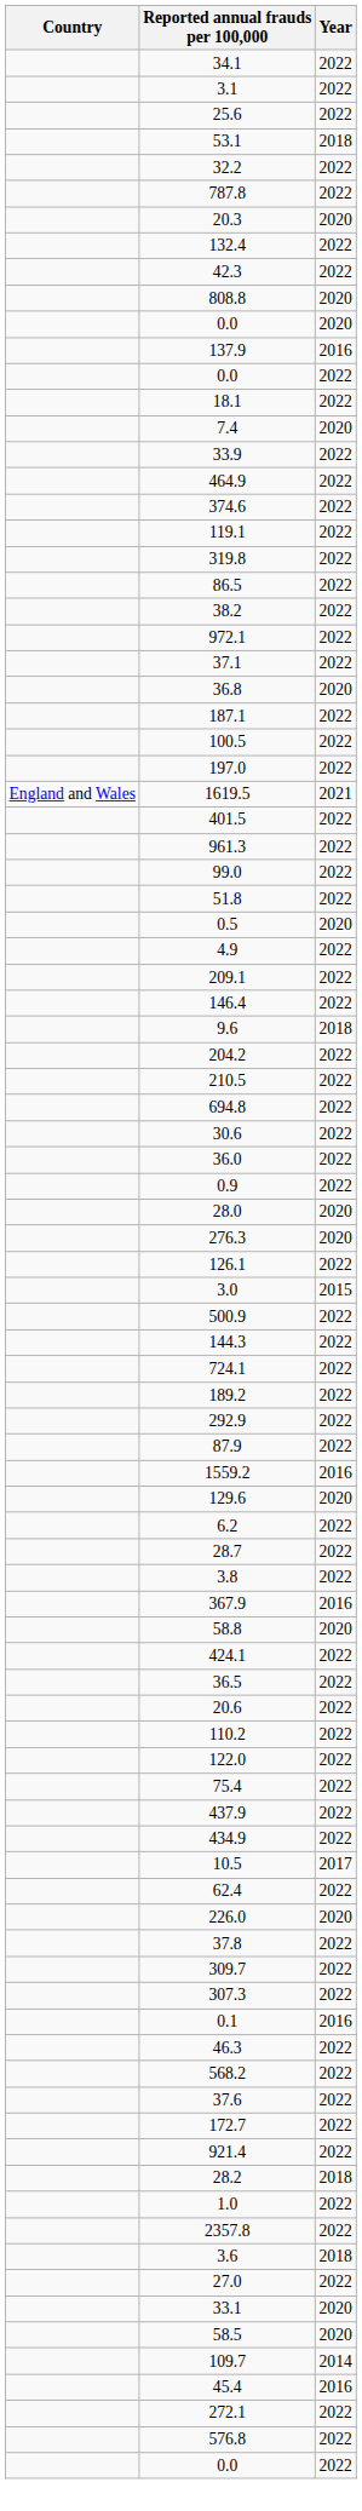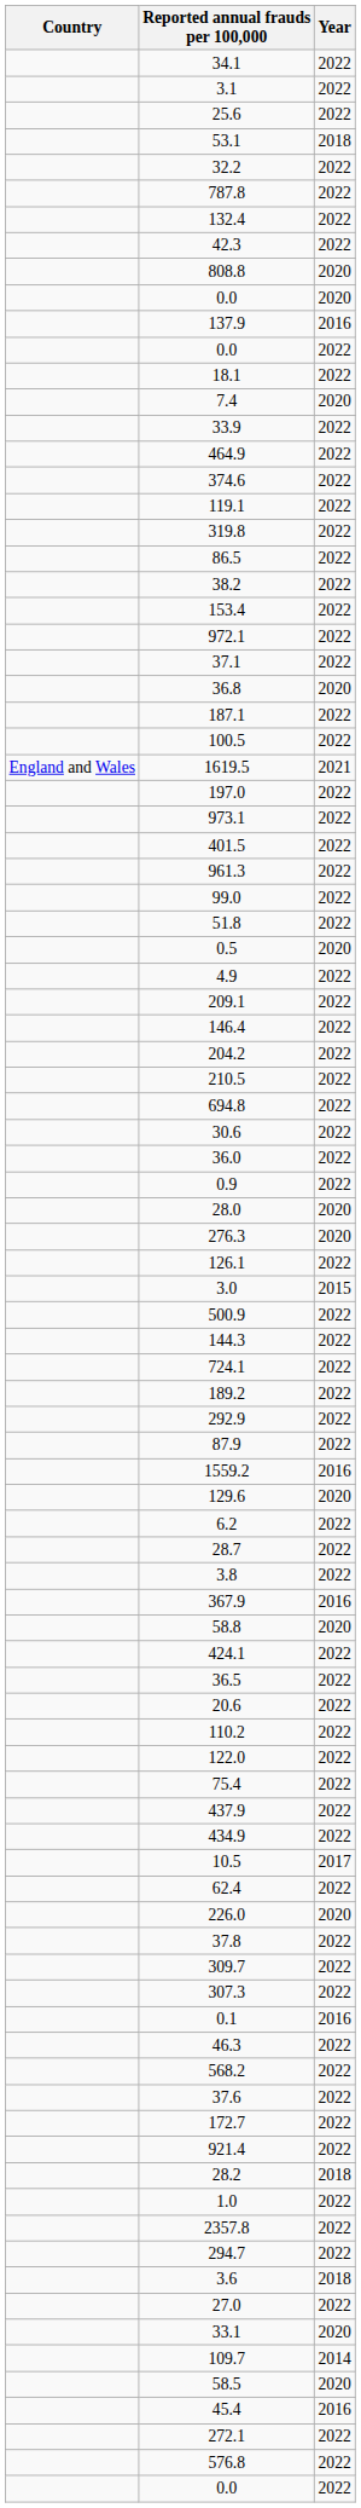- row: 20.3 | 2020
+ row: 153.4 | 2022
rows swapped: 1619.5 <-> 197.0
+ row: 973.1 | 2022
- row: 9.6 | 2018
+ row: 294.7 | 2022
rows swapped: 109.7 <-> 58.5
